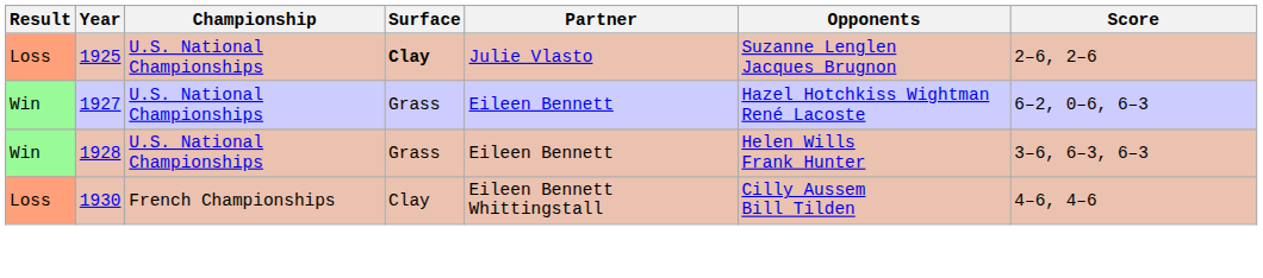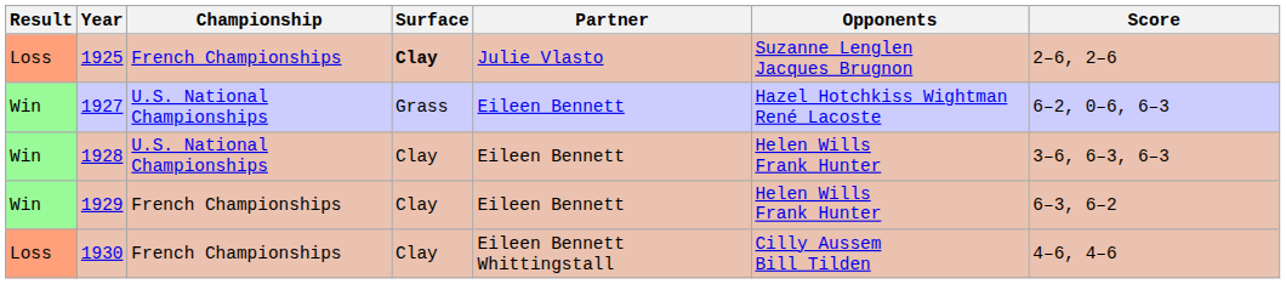1925 | Championship: U.S. National Championships -> French Championships
1928 | Surface: Grass -> Clay
+ row: Win | 1929 | French Championships | Clay | Eileen Bennett | Helen Wills Frank Hunter | 6–3, 6–2
